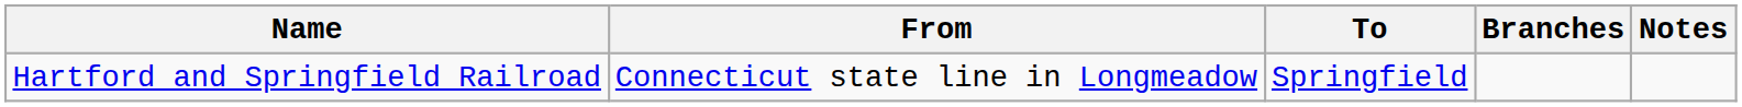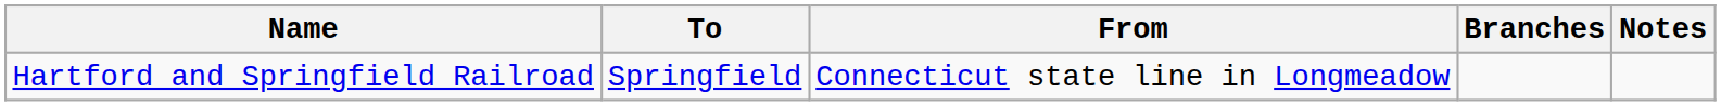columns swapped: From <-> To
